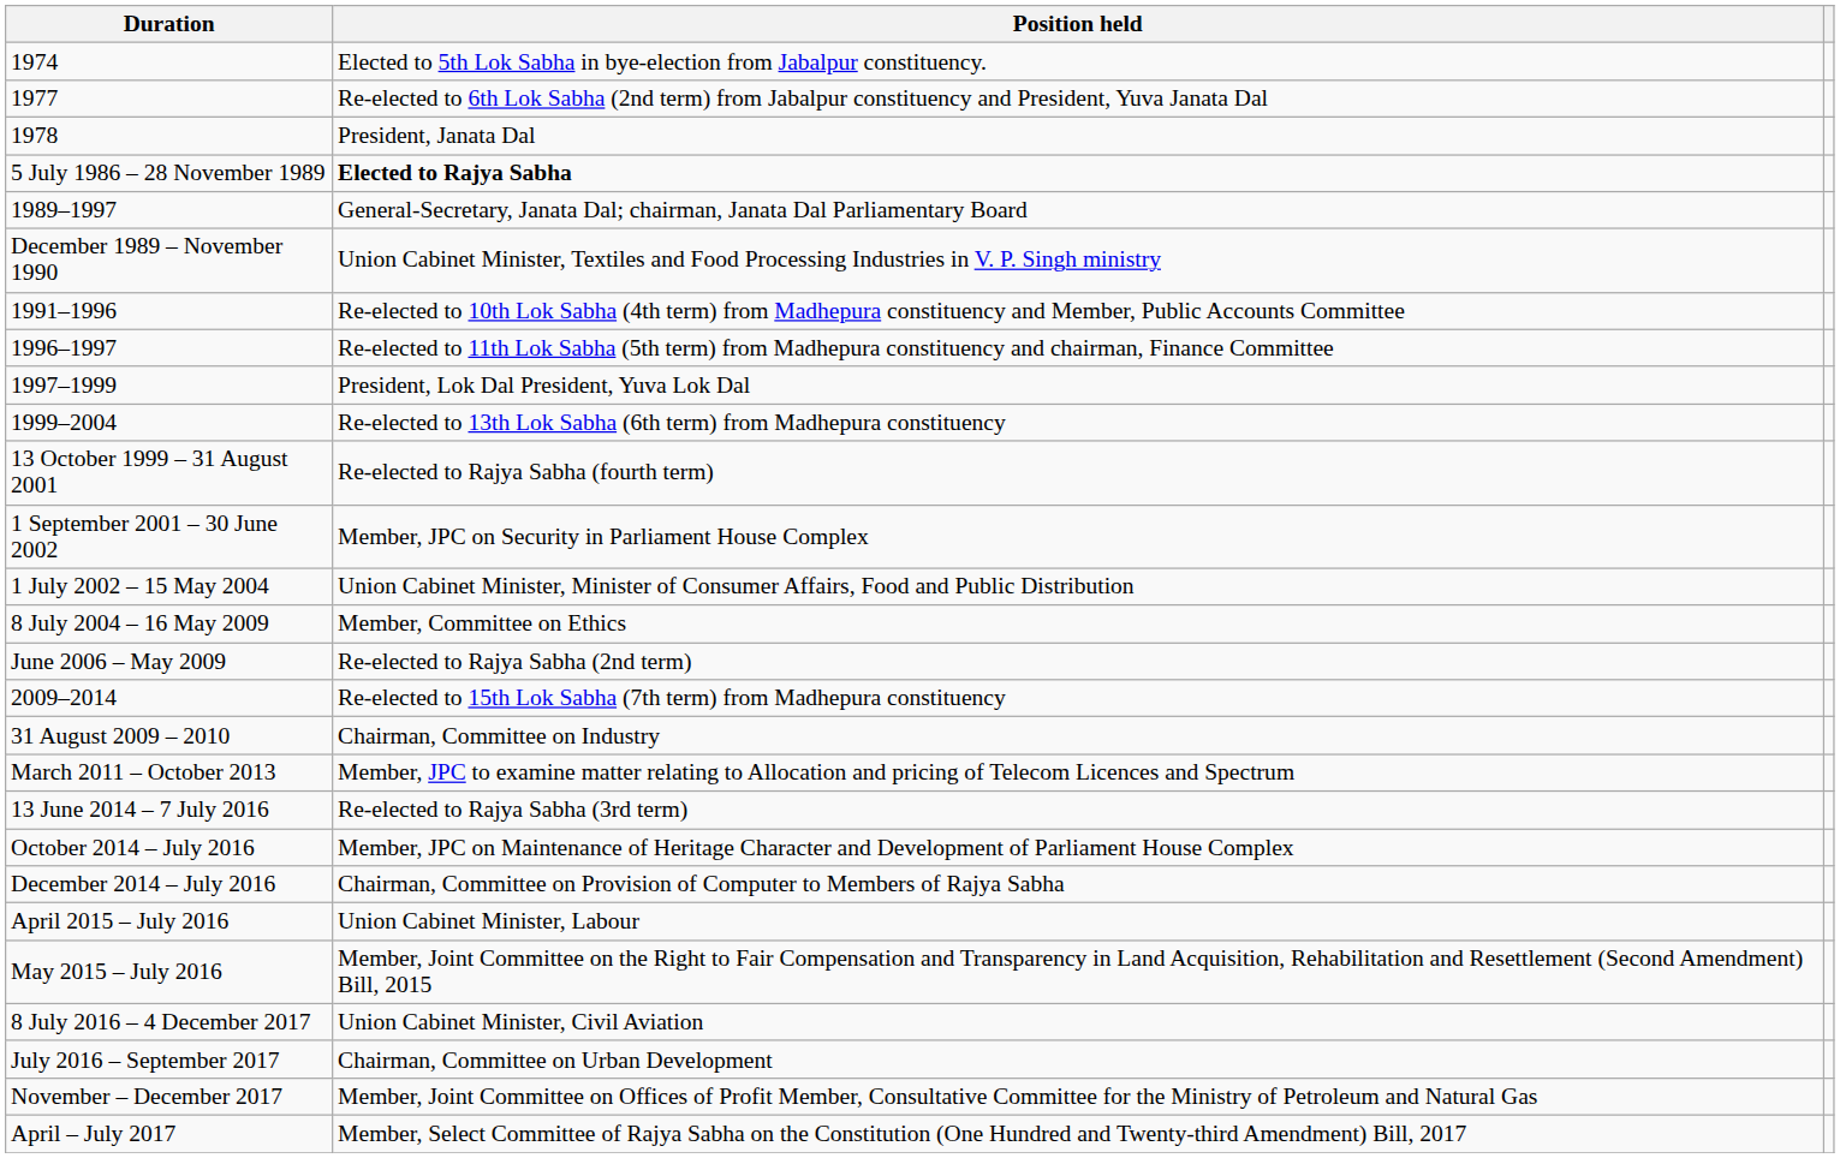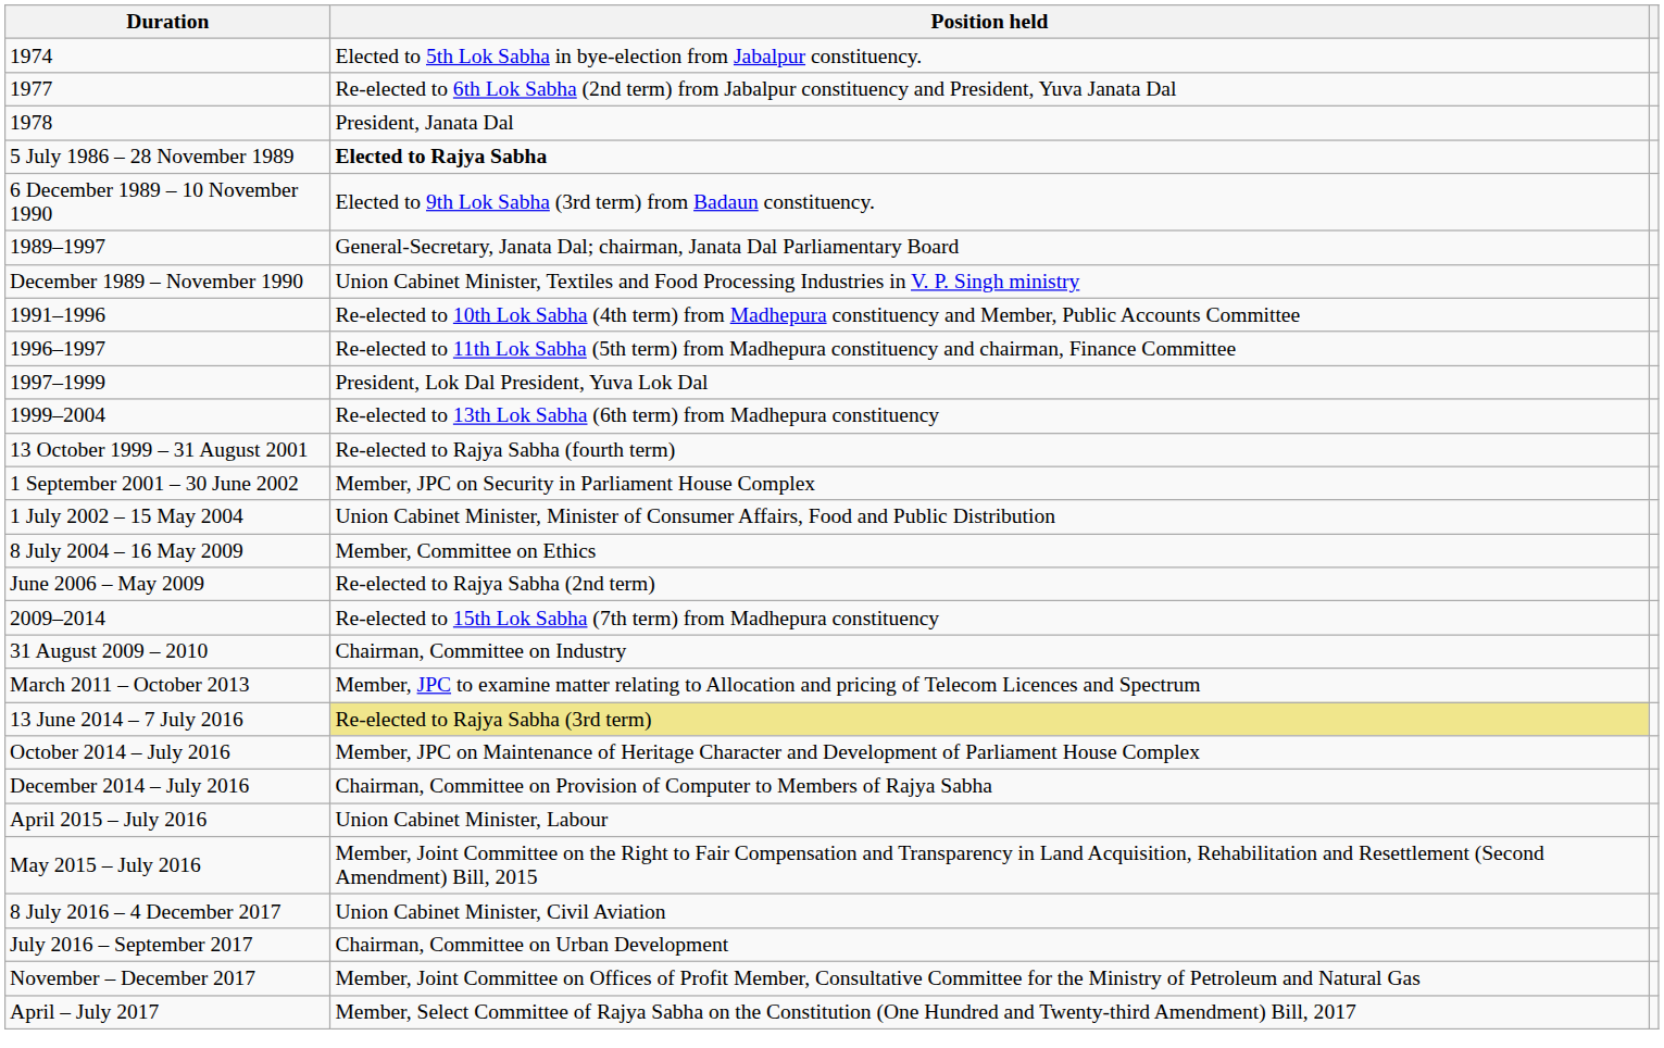+ row: 6 December 1989 – 10 November 1990 | Elected to 9th Lok Sabha (3rd term) from Badaun constituency.
13 June 2014 – 7 July 2016 | Position held: no background -> khaki background
